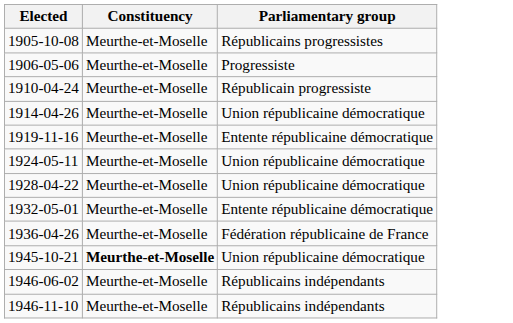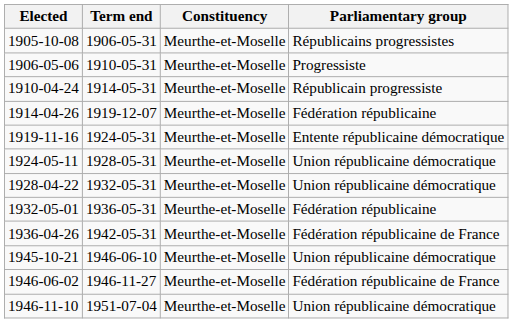+ column: Term end | 1906-05-31 | 1910-05-31 | 1914-05-31 | 1919-12-07 | 1924-05-31 | 1928-05-31 | 1932-05-31 | 1936-05-31 | 1942-05-31 | 1946-06-10 | 1946-11-27 | 1951-07-04
1914-04-26 | Parliamentary group: Union républicaine démocratique -> Fédération républicaine
1932-05-01 | Parliamentary group: Entente républicaine démocratique -> Fédération républicaine
1945-10-21 | Constituency: bold -> normal
1946-06-02 | Parliamentary group: Républicains indépendants -> Fédération républicaine de France
1946-11-10 | Parliamentary group: Républicains indépendants -> Union républicaine démocratique
